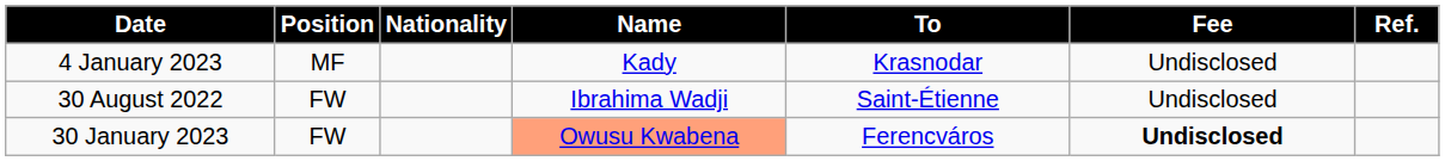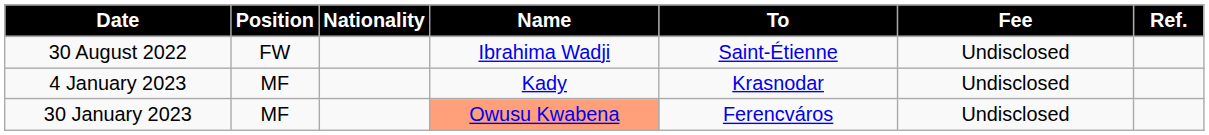rows swapped: 30 August 2022 <-> 4 January 2023
30 January 2023 | Position: FW -> MF
30 January 2023 | Fee: bold -> normal
